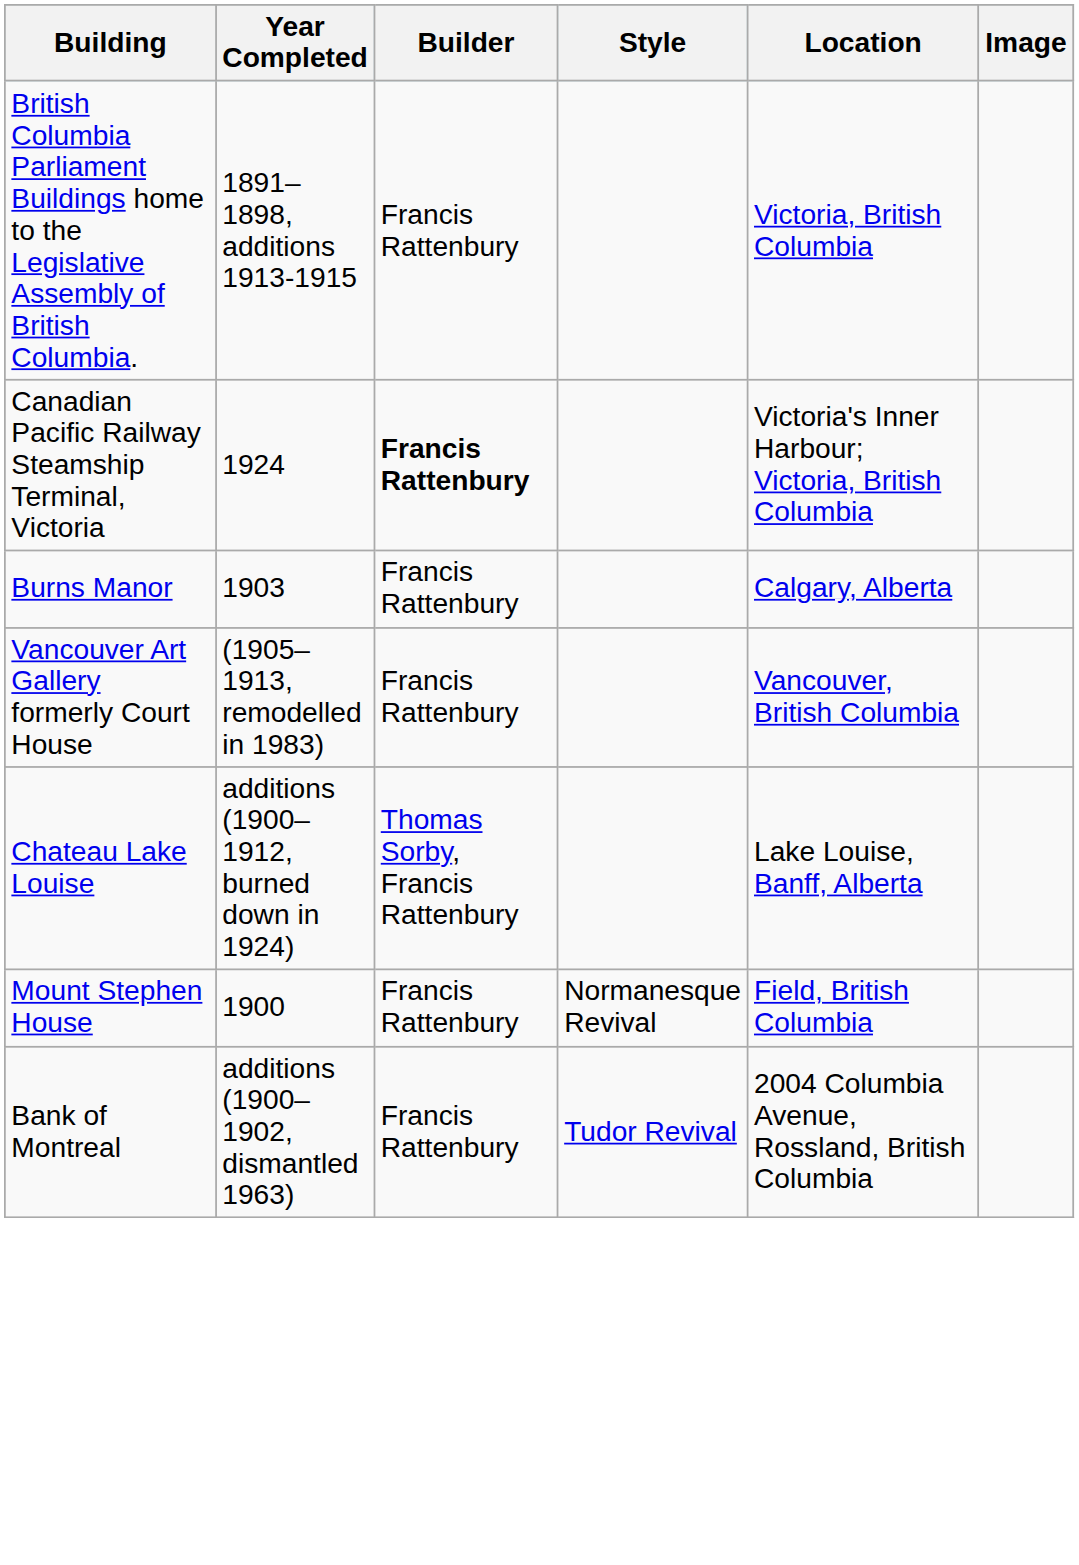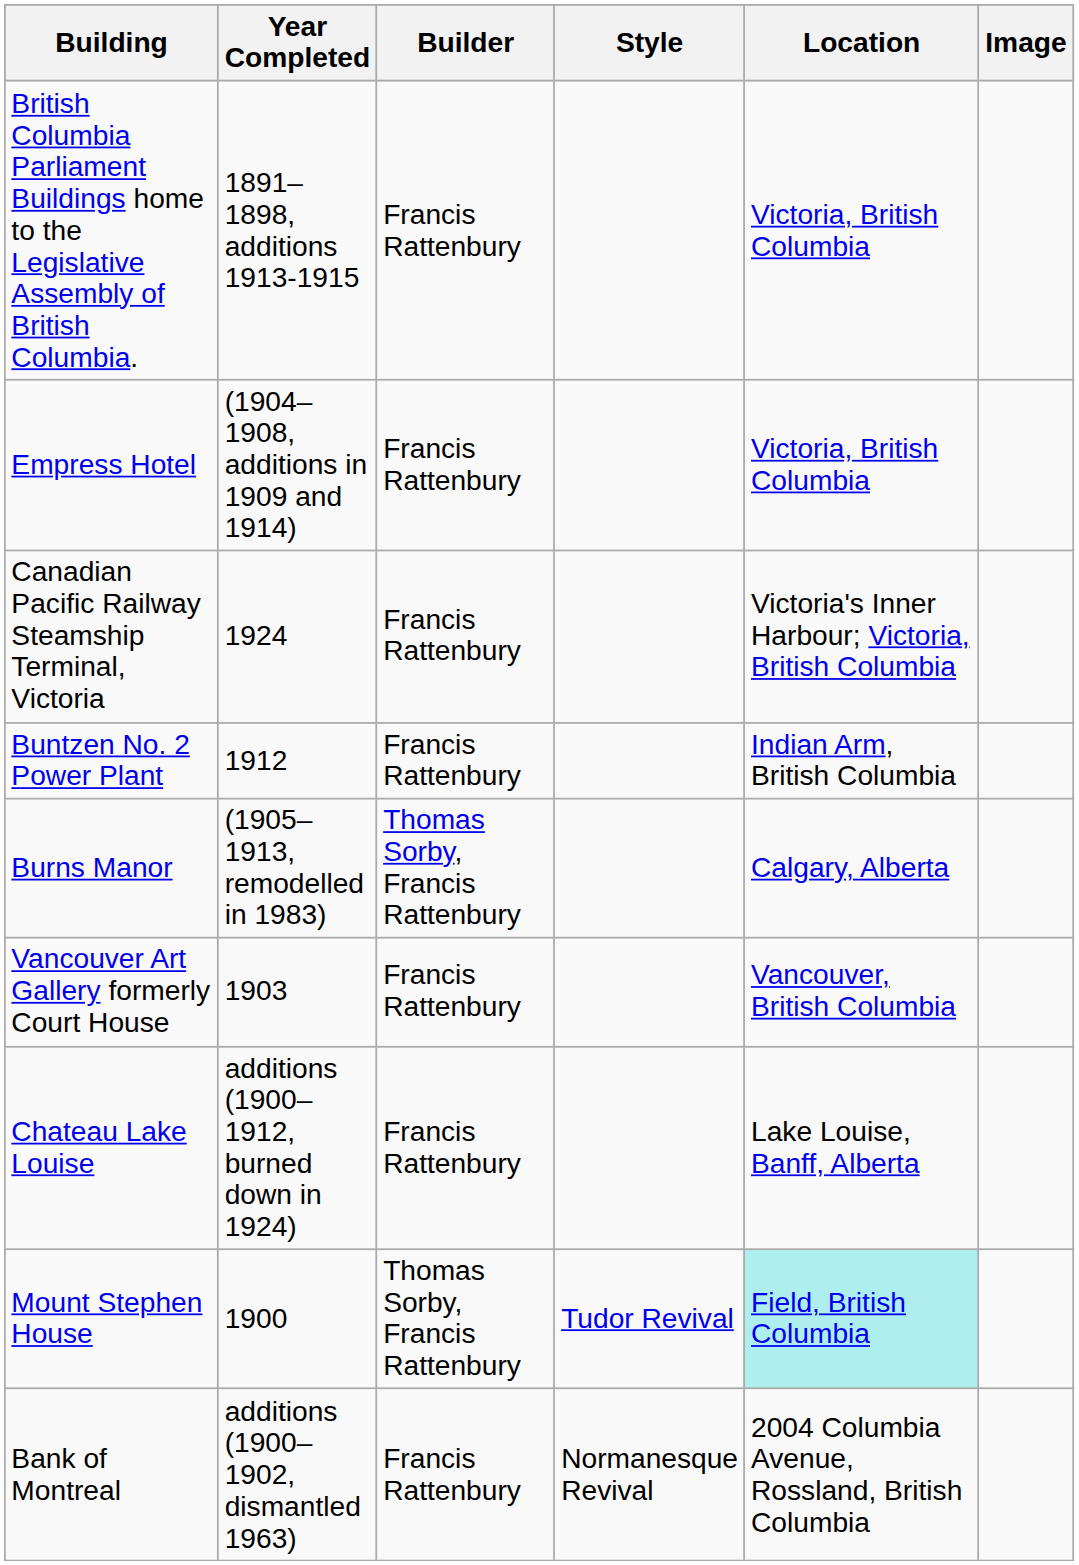+ row: Empress Hotel | (1904–1908, additions in 1909 and 1914) | Francis Rattenbury | Victoria, British Columbia
Canadian Pacific Railway Steamship Terminal, Victoria | Builder: bold -> normal
+ row: Buntzen No. 2 Power Plant | 1912 | Francis Rattenbury | Indian Arm, British Columbia
Burns Manor | Year Completed: 1903 -> (1905–1913, remodelled in 1983)
Burns Manor | Builder: Francis Rattenbury -> Thomas Sorby, Francis Rattenbury
Vancouver Art Gallery formerly Court House | Year Completed: (1905–1913, remodelled in 1983) -> 1903
Chateau Lake Louise | Builder: Thomas Sorby, Francis Rattenbury -> Francis Rattenbury
Mount Stephen House | Builder: Francis Rattenbury -> Thomas Sorby, Francis Rattenbury
Mount Stephen House | Style: Normanesque Revival -> Tudor Revival
Mount Stephen House | Location: no background -> paleturquoise background
Bank of Montreal | Style: Tudor Revival -> Normanesque Revival
